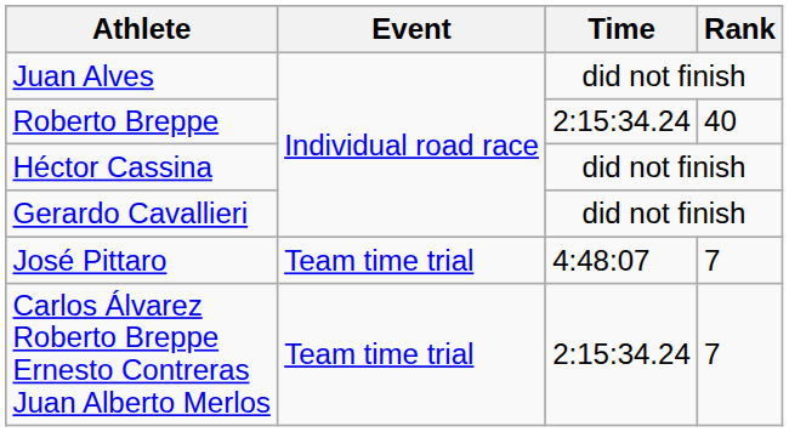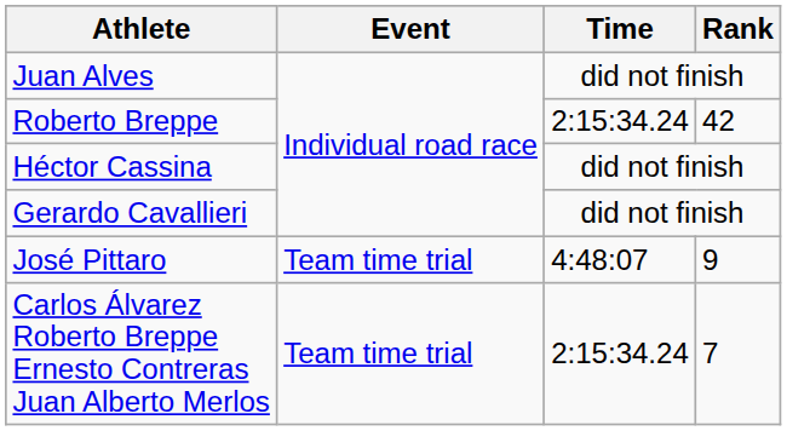Roberto Breppe | Rank: 40 -> 42
José Pittaro | Rank: 7 -> 9
